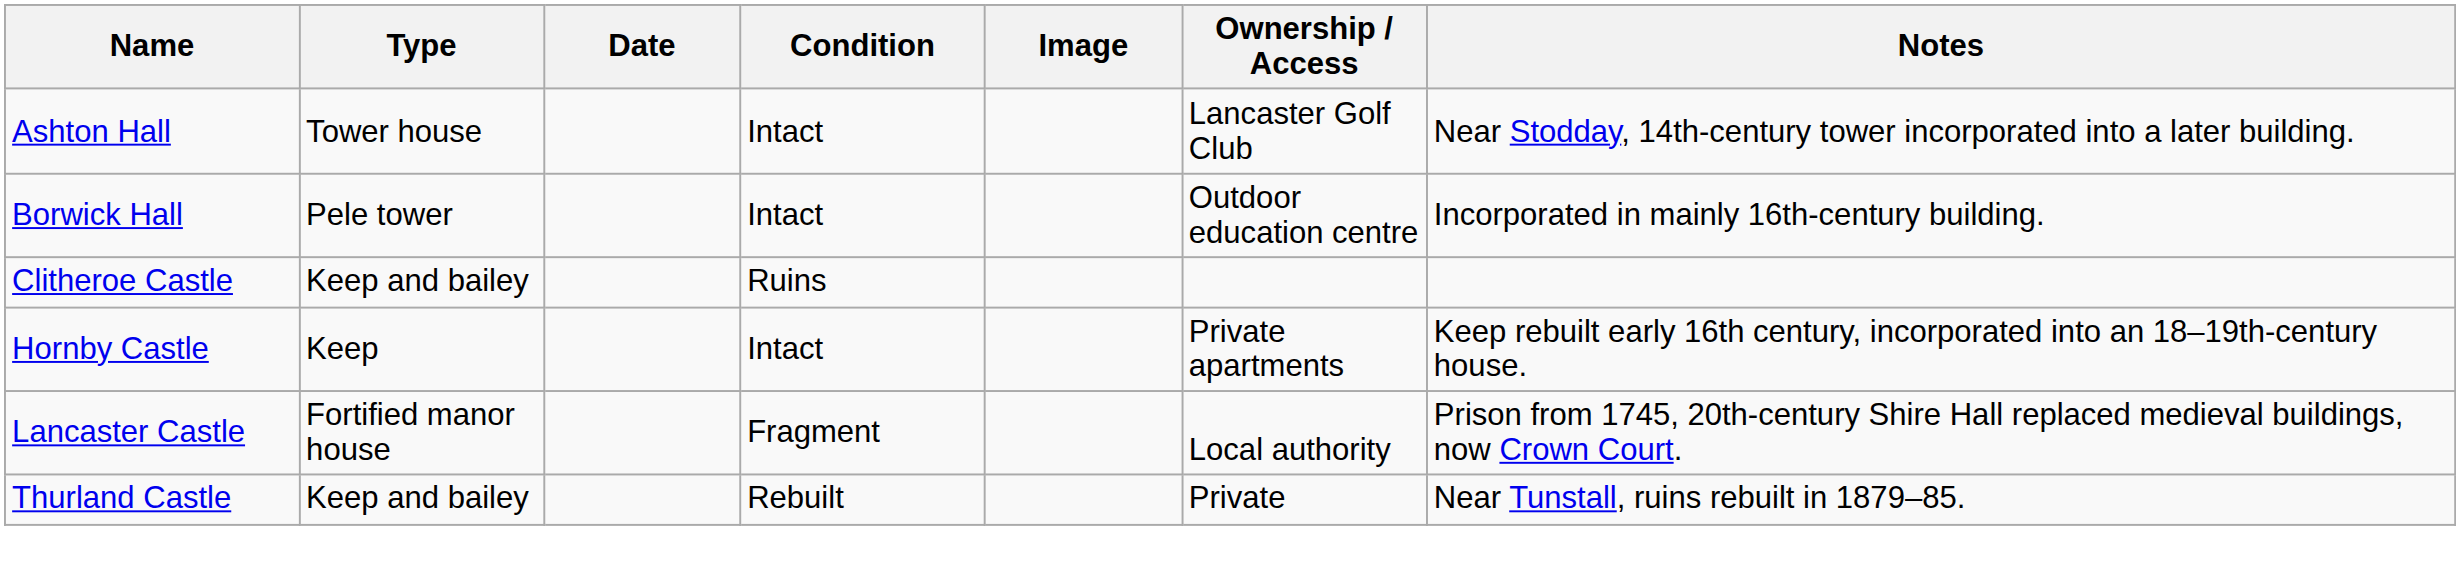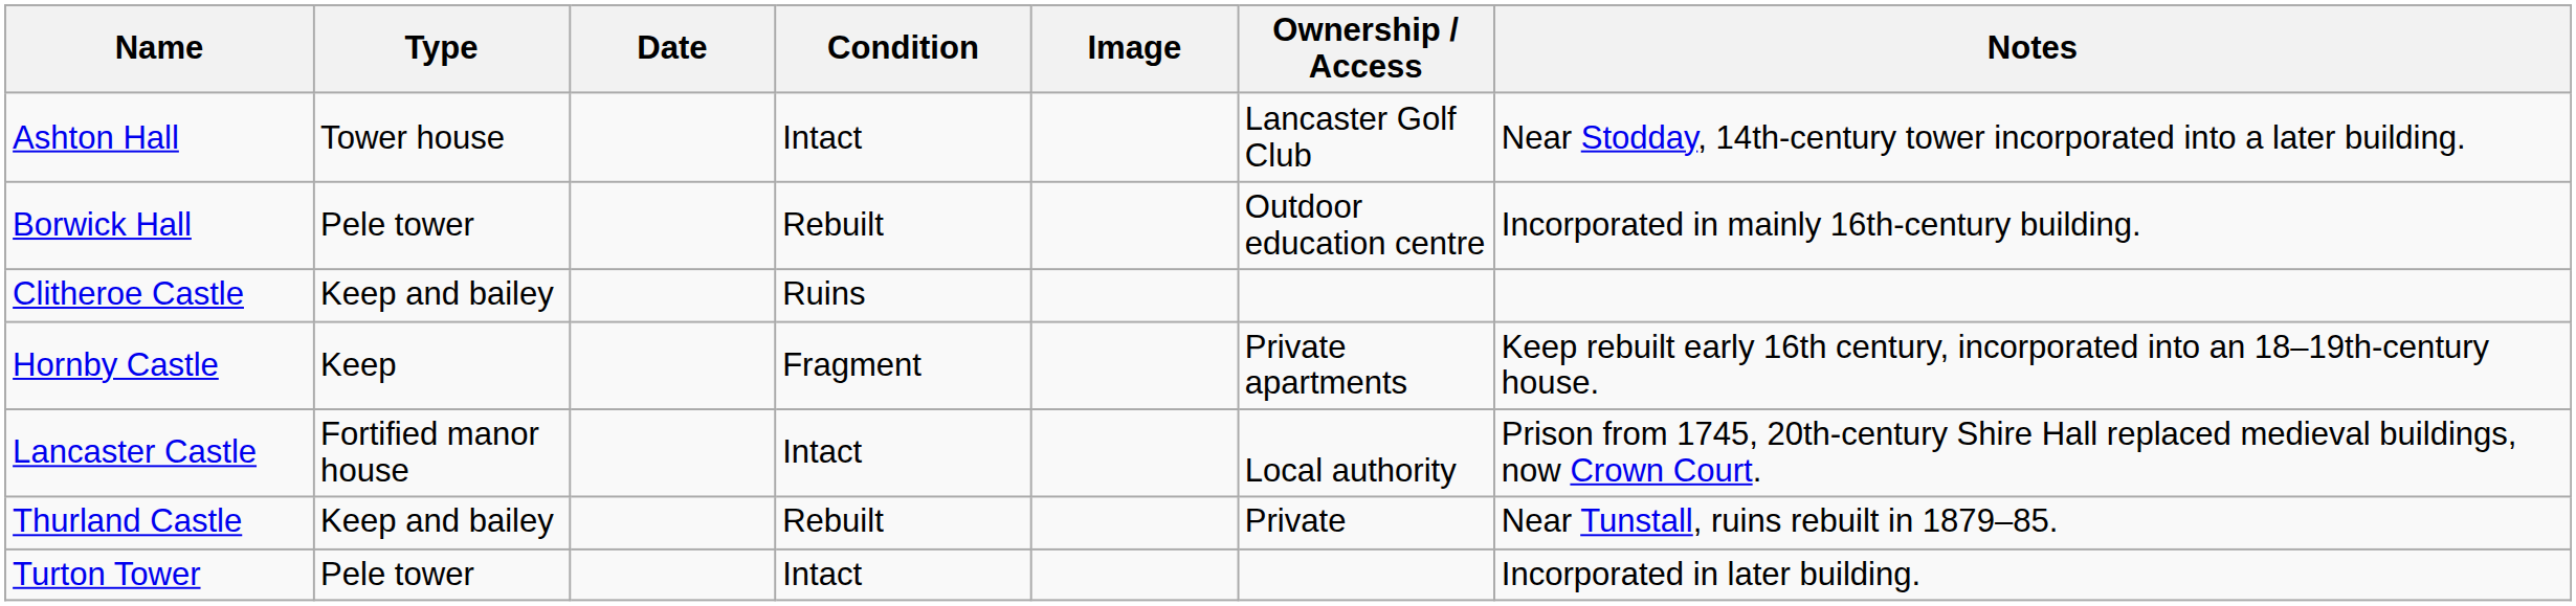Borwick Hall | Condition: Intact -> Rebuilt
Hornby Castle | Condition: Intact -> Fragment
Lancaster Castle | Condition: Fragment -> Intact
+ row: Turton Tower | Pele tower | Intact | Incorporated in later building.
